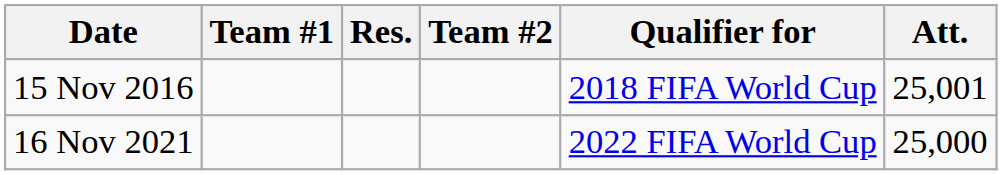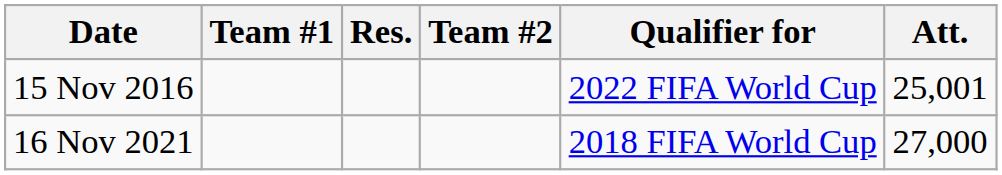15 Nov 2016 | Qualifier for: 2018 FIFA World Cup -> 2022 FIFA World Cup
16 Nov 2021 | Qualifier for: 2022 FIFA World Cup -> 2018 FIFA World Cup
16 Nov 2021 | Att.: 25,000 -> 27,000
